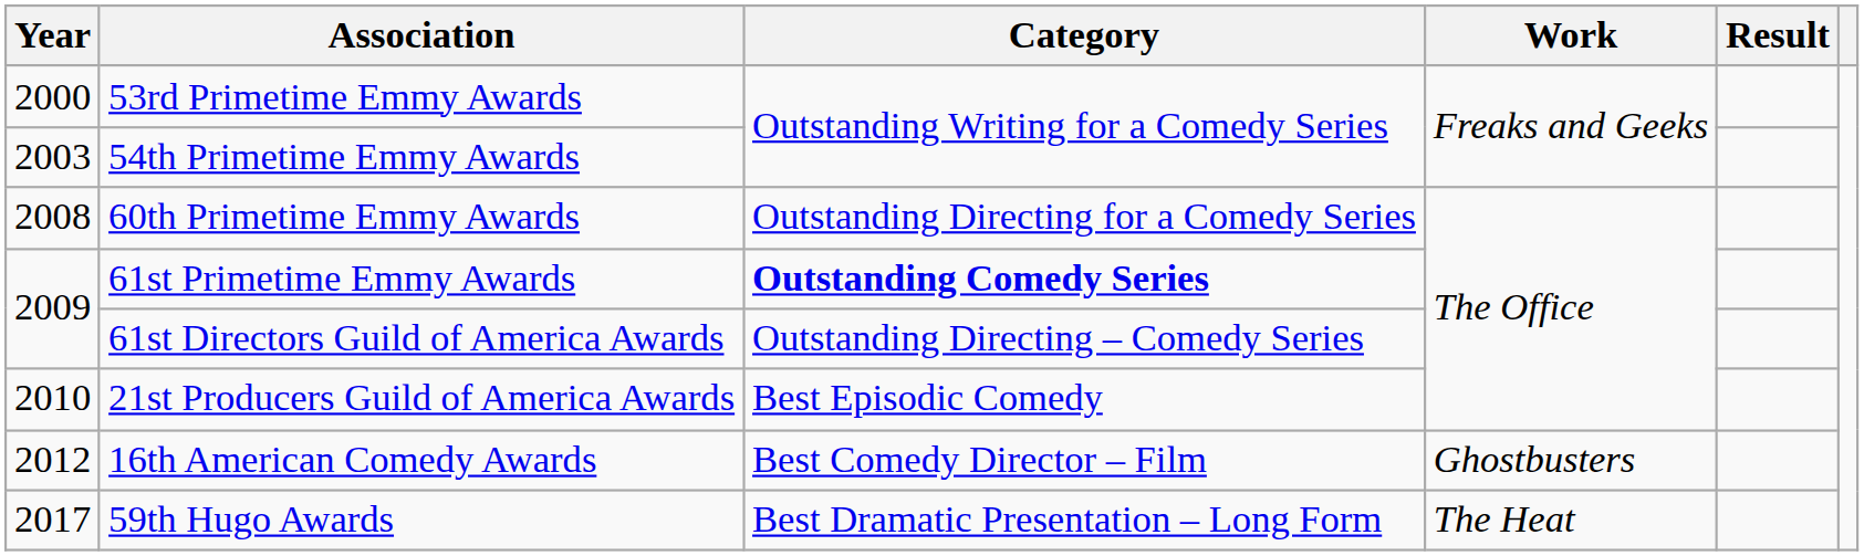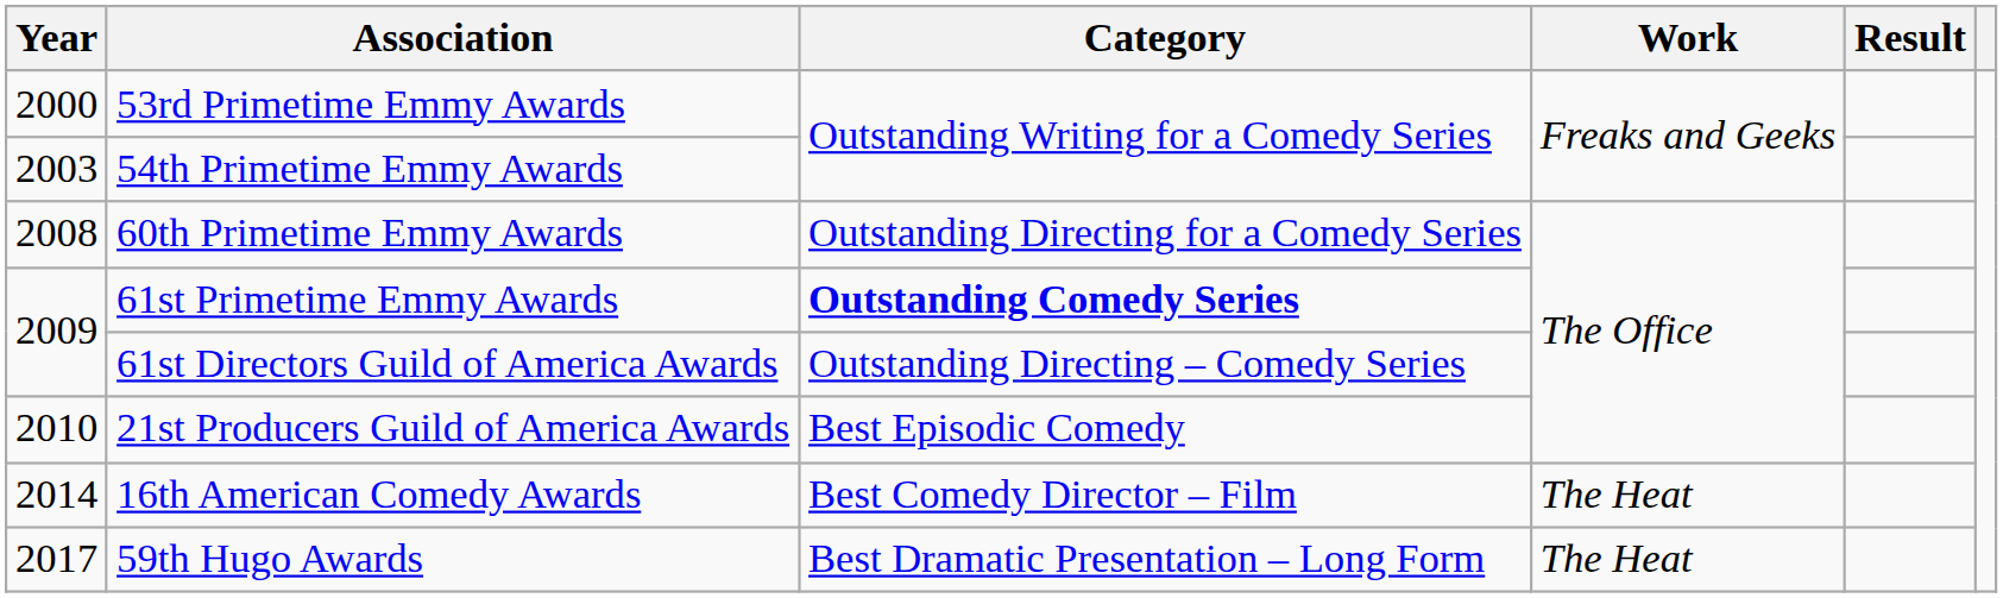16th American Comedy Awards | Year: 2012 -> 2014
16th American Comedy Awards | Work: Ghostbusters -> The Heat
